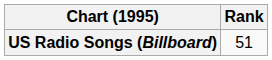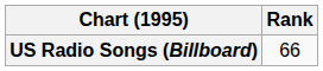US Radio Songs (Billboard) | Rank: 51 -> 66
